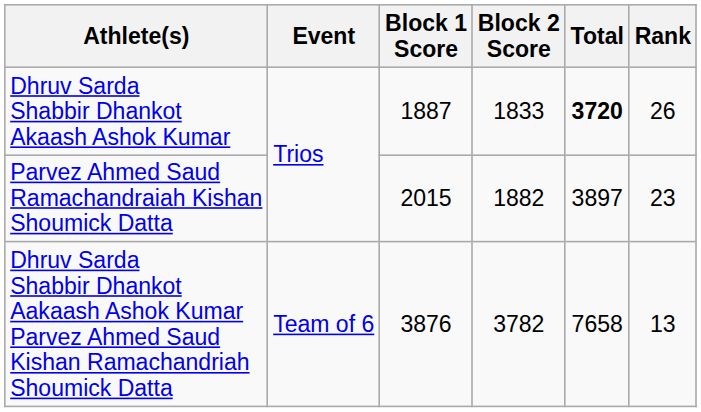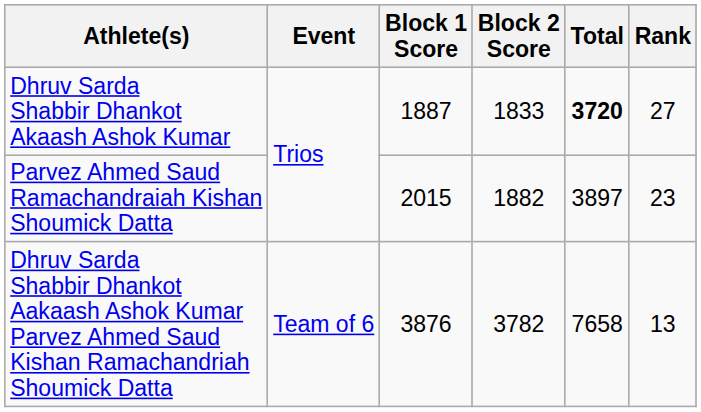Dhruv Sarda Shabbir Dhankot Akaash Ashok Kumar | Rank: 26 -> 27
